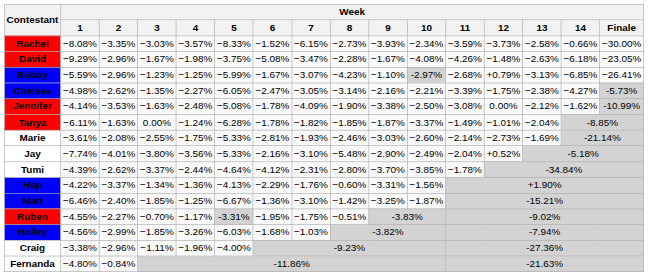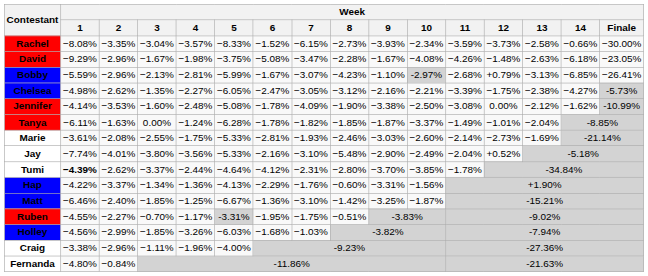Rachel | Week / 3: −3.03% -> −3.04%
Bobby | Week / 3: −1.23% -> −2.13%
Bobby | Week / 4: −1.25% -> −2.81%
Chelsea | Week / 8: −3.14% -> −3.12%
Jennifer | Week / 3: −1.63% -> −1.60%
Tumi | Week / 1: normal -> bold
